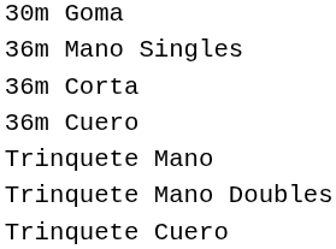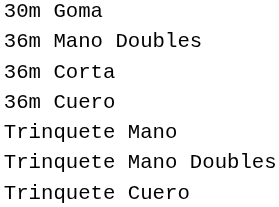- row: 36m Mano Singles
+ row: 36m Mano Doubles
